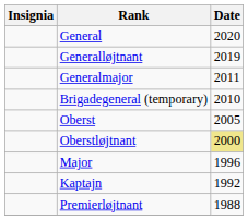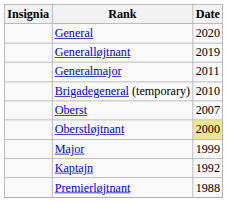Oberst | Date: 2005 -> 2007
Major | Date: 1996 -> 1999
